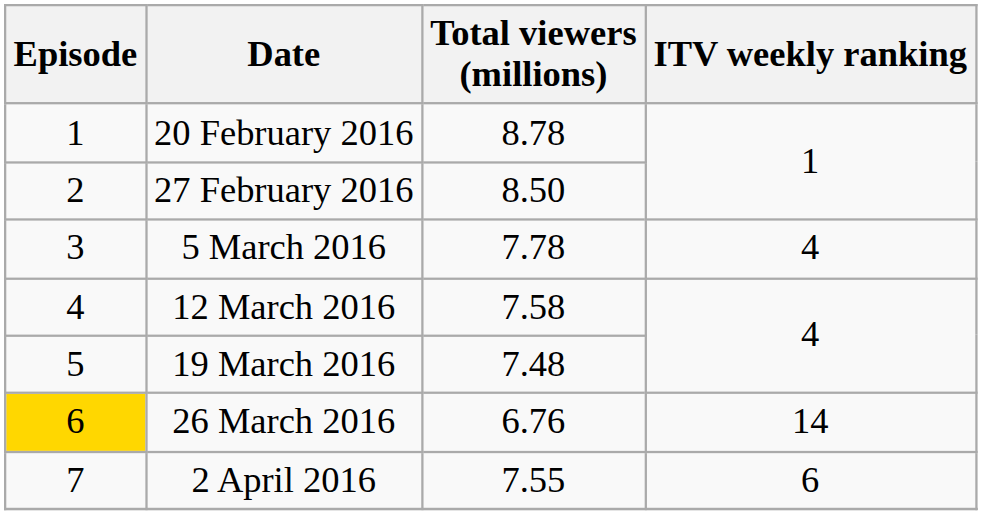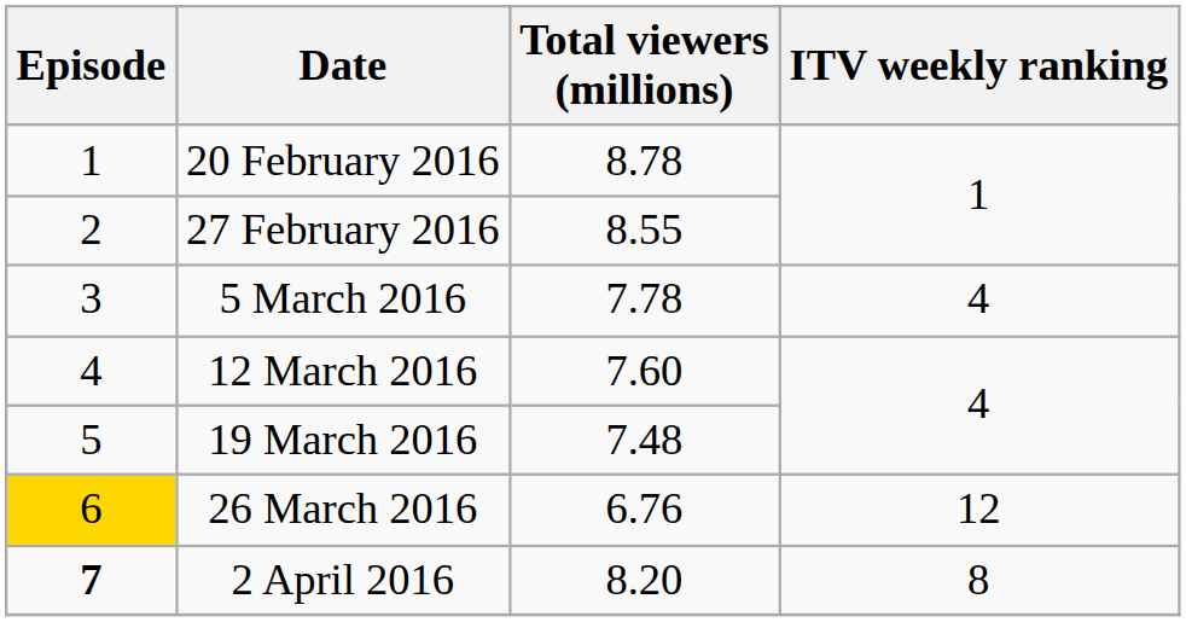27 February 2016 | Total viewers (millions): 8.50 -> 8.55
12 March 2016 | Total viewers (millions): 7.58 -> 7.60
26 March 2016 | ITV weekly ranking: 14 -> 12
2 April 2016 | Episode: normal -> bold
2 April 2016 | Total viewers (millions): 7.55 -> 8.20
2 April 2016 | ITV weekly ranking: 6 -> 8
